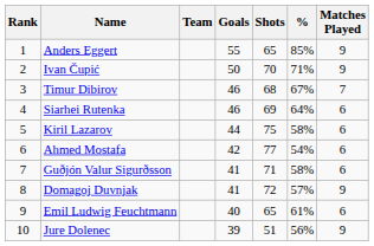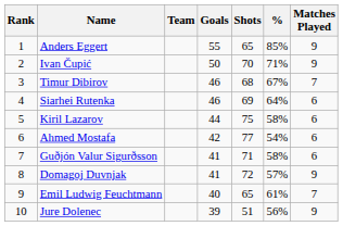Emil Ludwig Feuchtmann | Matches Played: 6 -> 7
